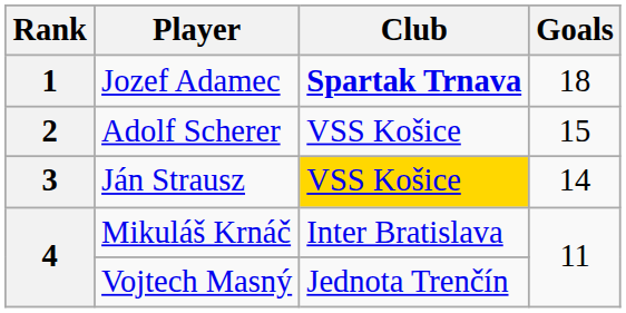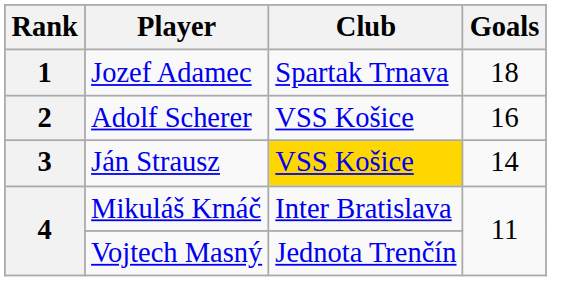Jozef Adamec | Club: bold -> normal
Adolf Scherer | Goals: 15 -> 16
